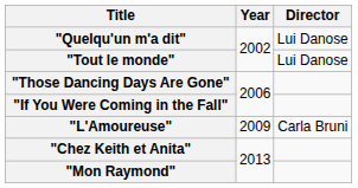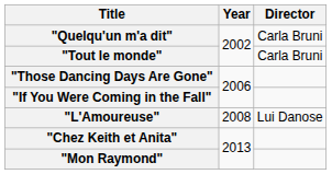"Quelqu'un m'a dit" | Director: Lui Danose -> Carla Bruni
"Tout le monde" | Director: Lui Danose -> Carla Bruni
"L'Amoureuse" | Year: 2009 -> 2008
"L'Amoureuse" | Director: Carla Bruni -> Lui Danose
